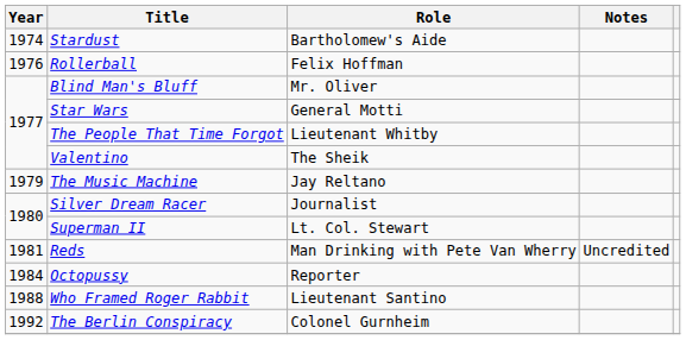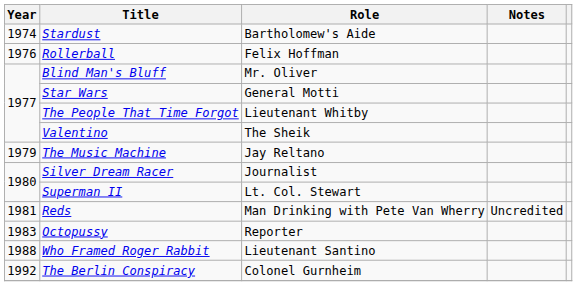Octopussy | Year: 1984 -> 1983
